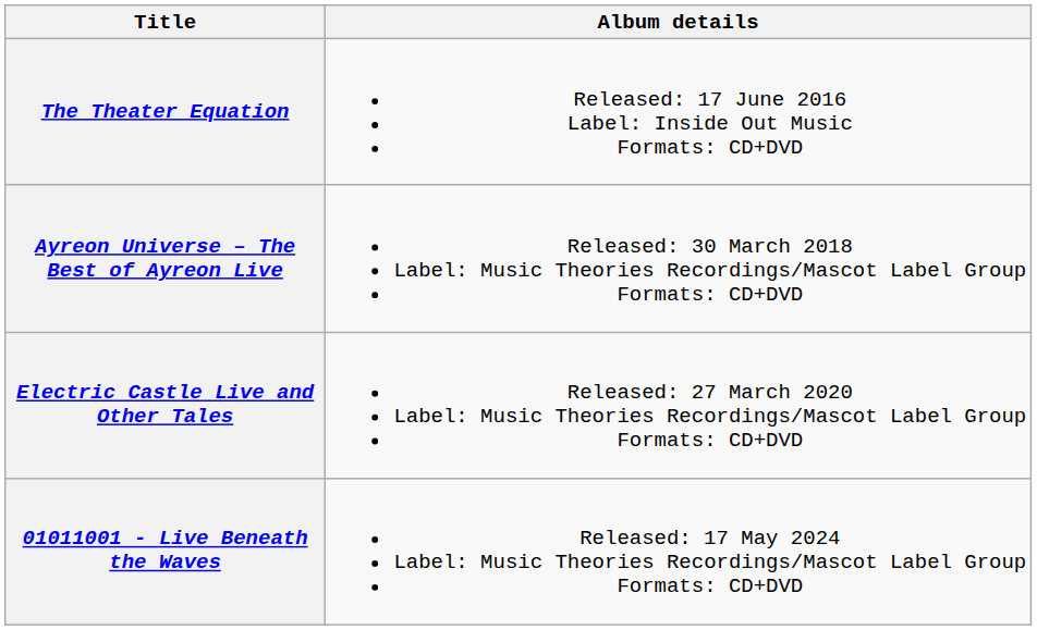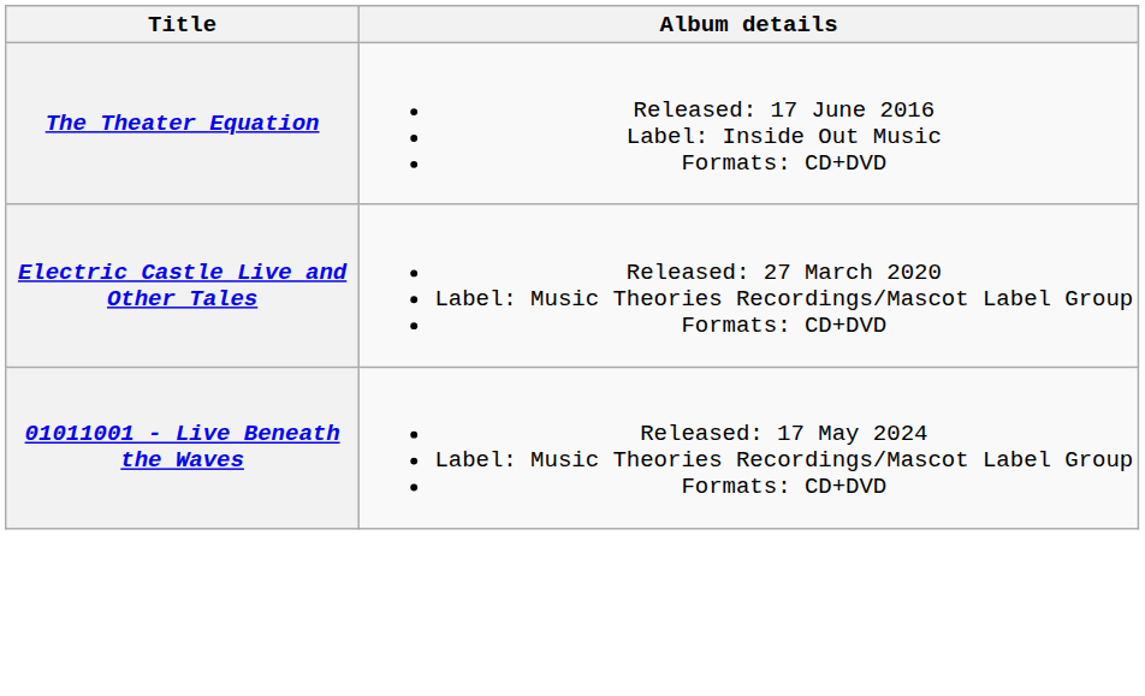- row: Ayreon Universe – The Best of Ayreon Live | Released: 30 March 2018 Label: Music Theories Recordings/Mascot Label Group Formats: CD+DVD
